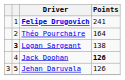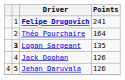Logan Sargeant | Points: 138 -> 135
Jack Doohan | Points: bold -> normal
Jehan Daruvala | column 1: 3 -> 4
